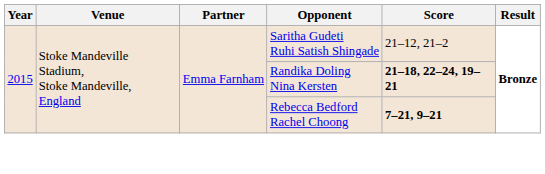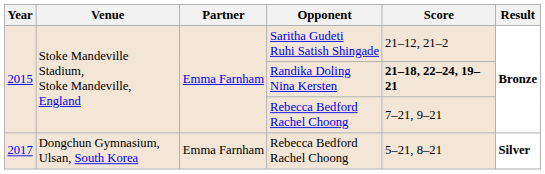2015 / Rebecca Bedford Rachel Choong | Score: bold -> normal
+ row: 2017 | Dongchun Gymnasium, Ulsan, South Korea | Emma Farnham | Rebecca Bedford Rachel Choong | 5–21, 8–21 | Silver
